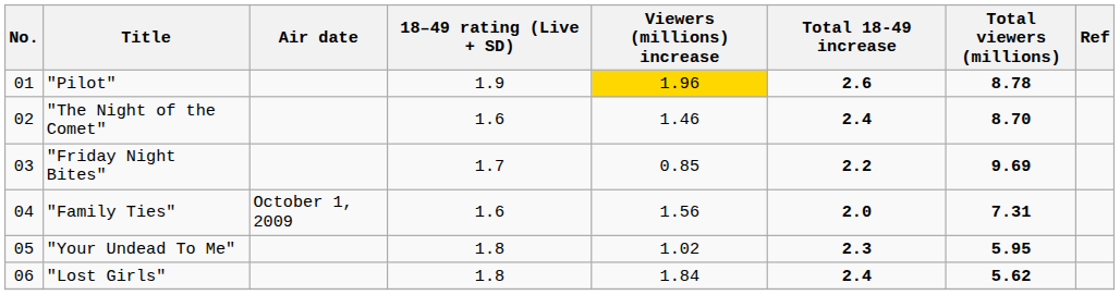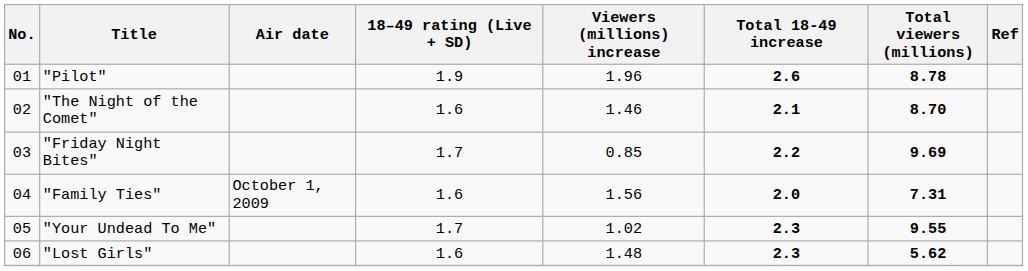"Pilot" | Viewers (millions) increase: gold background -> no background
"The Night of the Comet" | Total 18-49 increase: 2.4 -> 2.1
"Your Undead To Me" | 18–49 rating (Live + SD): 1.8 -> 1.7
"Your Undead To Me" | Total viewers (millions): 5.95 -> 9.55
"Lost Girls" | 18–49 rating (Live + SD): 1.8 -> 1.6
"Lost Girls" | Viewers (millions) increase: 1.84 -> 1.48
"Lost Girls" | Total 18-49 increase: 2.4 -> 2.3
